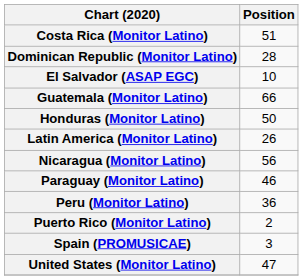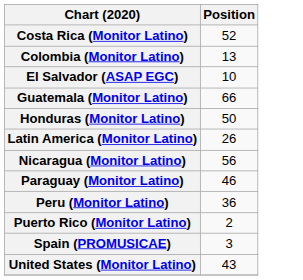Costa Rica (Monitor Latino) | Position: 51 -> 52
+ row: Colombia (Monitor Latino) | 13
- row: Dominican Republic (Monitor Latino) | 28
United States (Monitor Latino) | Position: 47 -> 43
